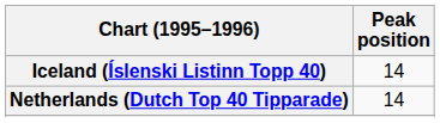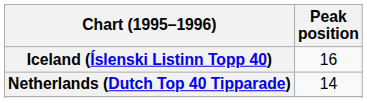Iceland (Íslenski Listinn Topp 40) | Peak position: 14 -> 16
